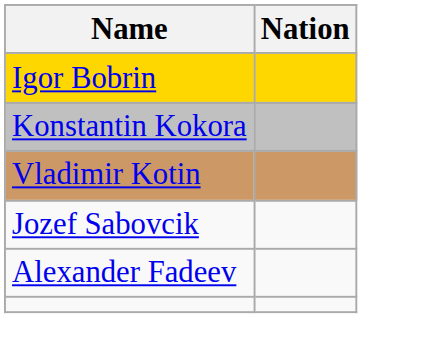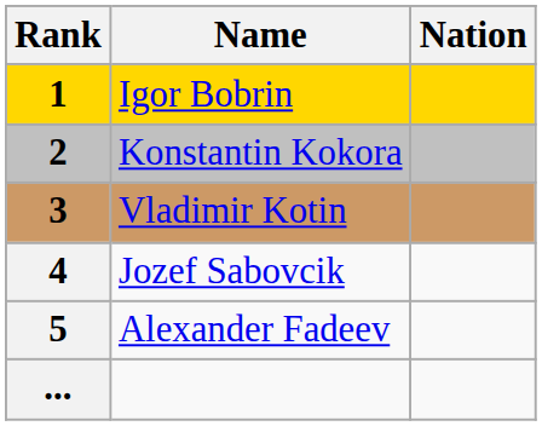+ column: Rank | 1 | 2 | 3 | 4 | 5 | ...
